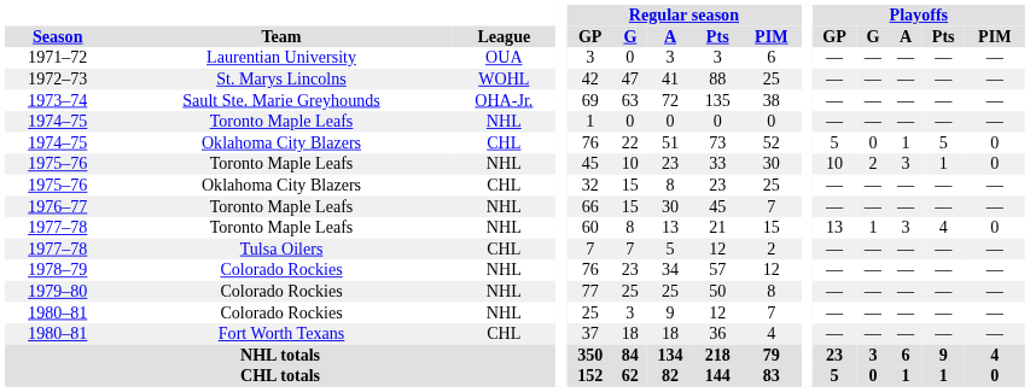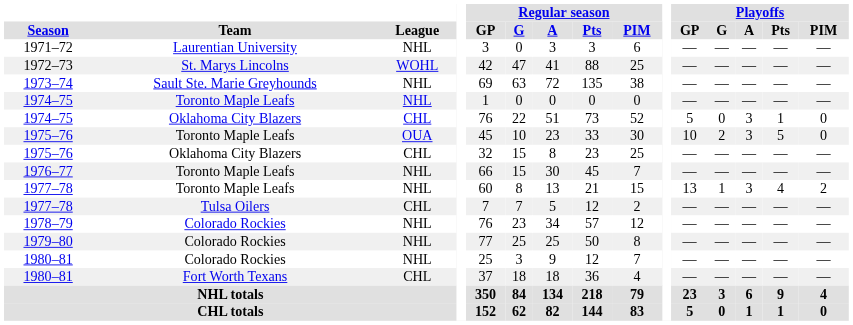1971–72 | League: OUA -> NHL
1973–74 | League: OHA-Jr. -> NHL
1974–75 / Oklahoma City Blazers | Playoffs / A: 1 -> 3
1974–75 / Oklahoma City Blazers | Playoffs / Pts: 5 -> 1
1975–76 / Toronto Maple Leafs | League: NHL -> OUA
1975–76 / Toronto Maple Leafs | Playoffs / Pts: 1 -> 5
1977–78 / Toronto Maple Leafs | Playoffs / PIM: 0 -> 2
